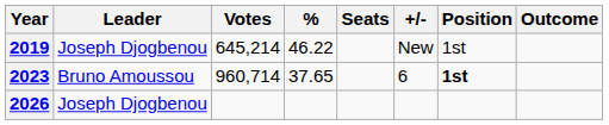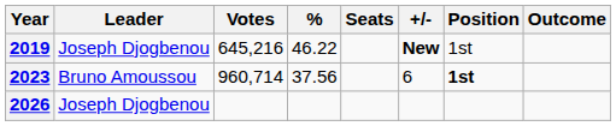2019 | Votes: 645,214 -> 645,216
2019 | +/-: normal -> bold
2023 | %: 37.65 -> 37.56
